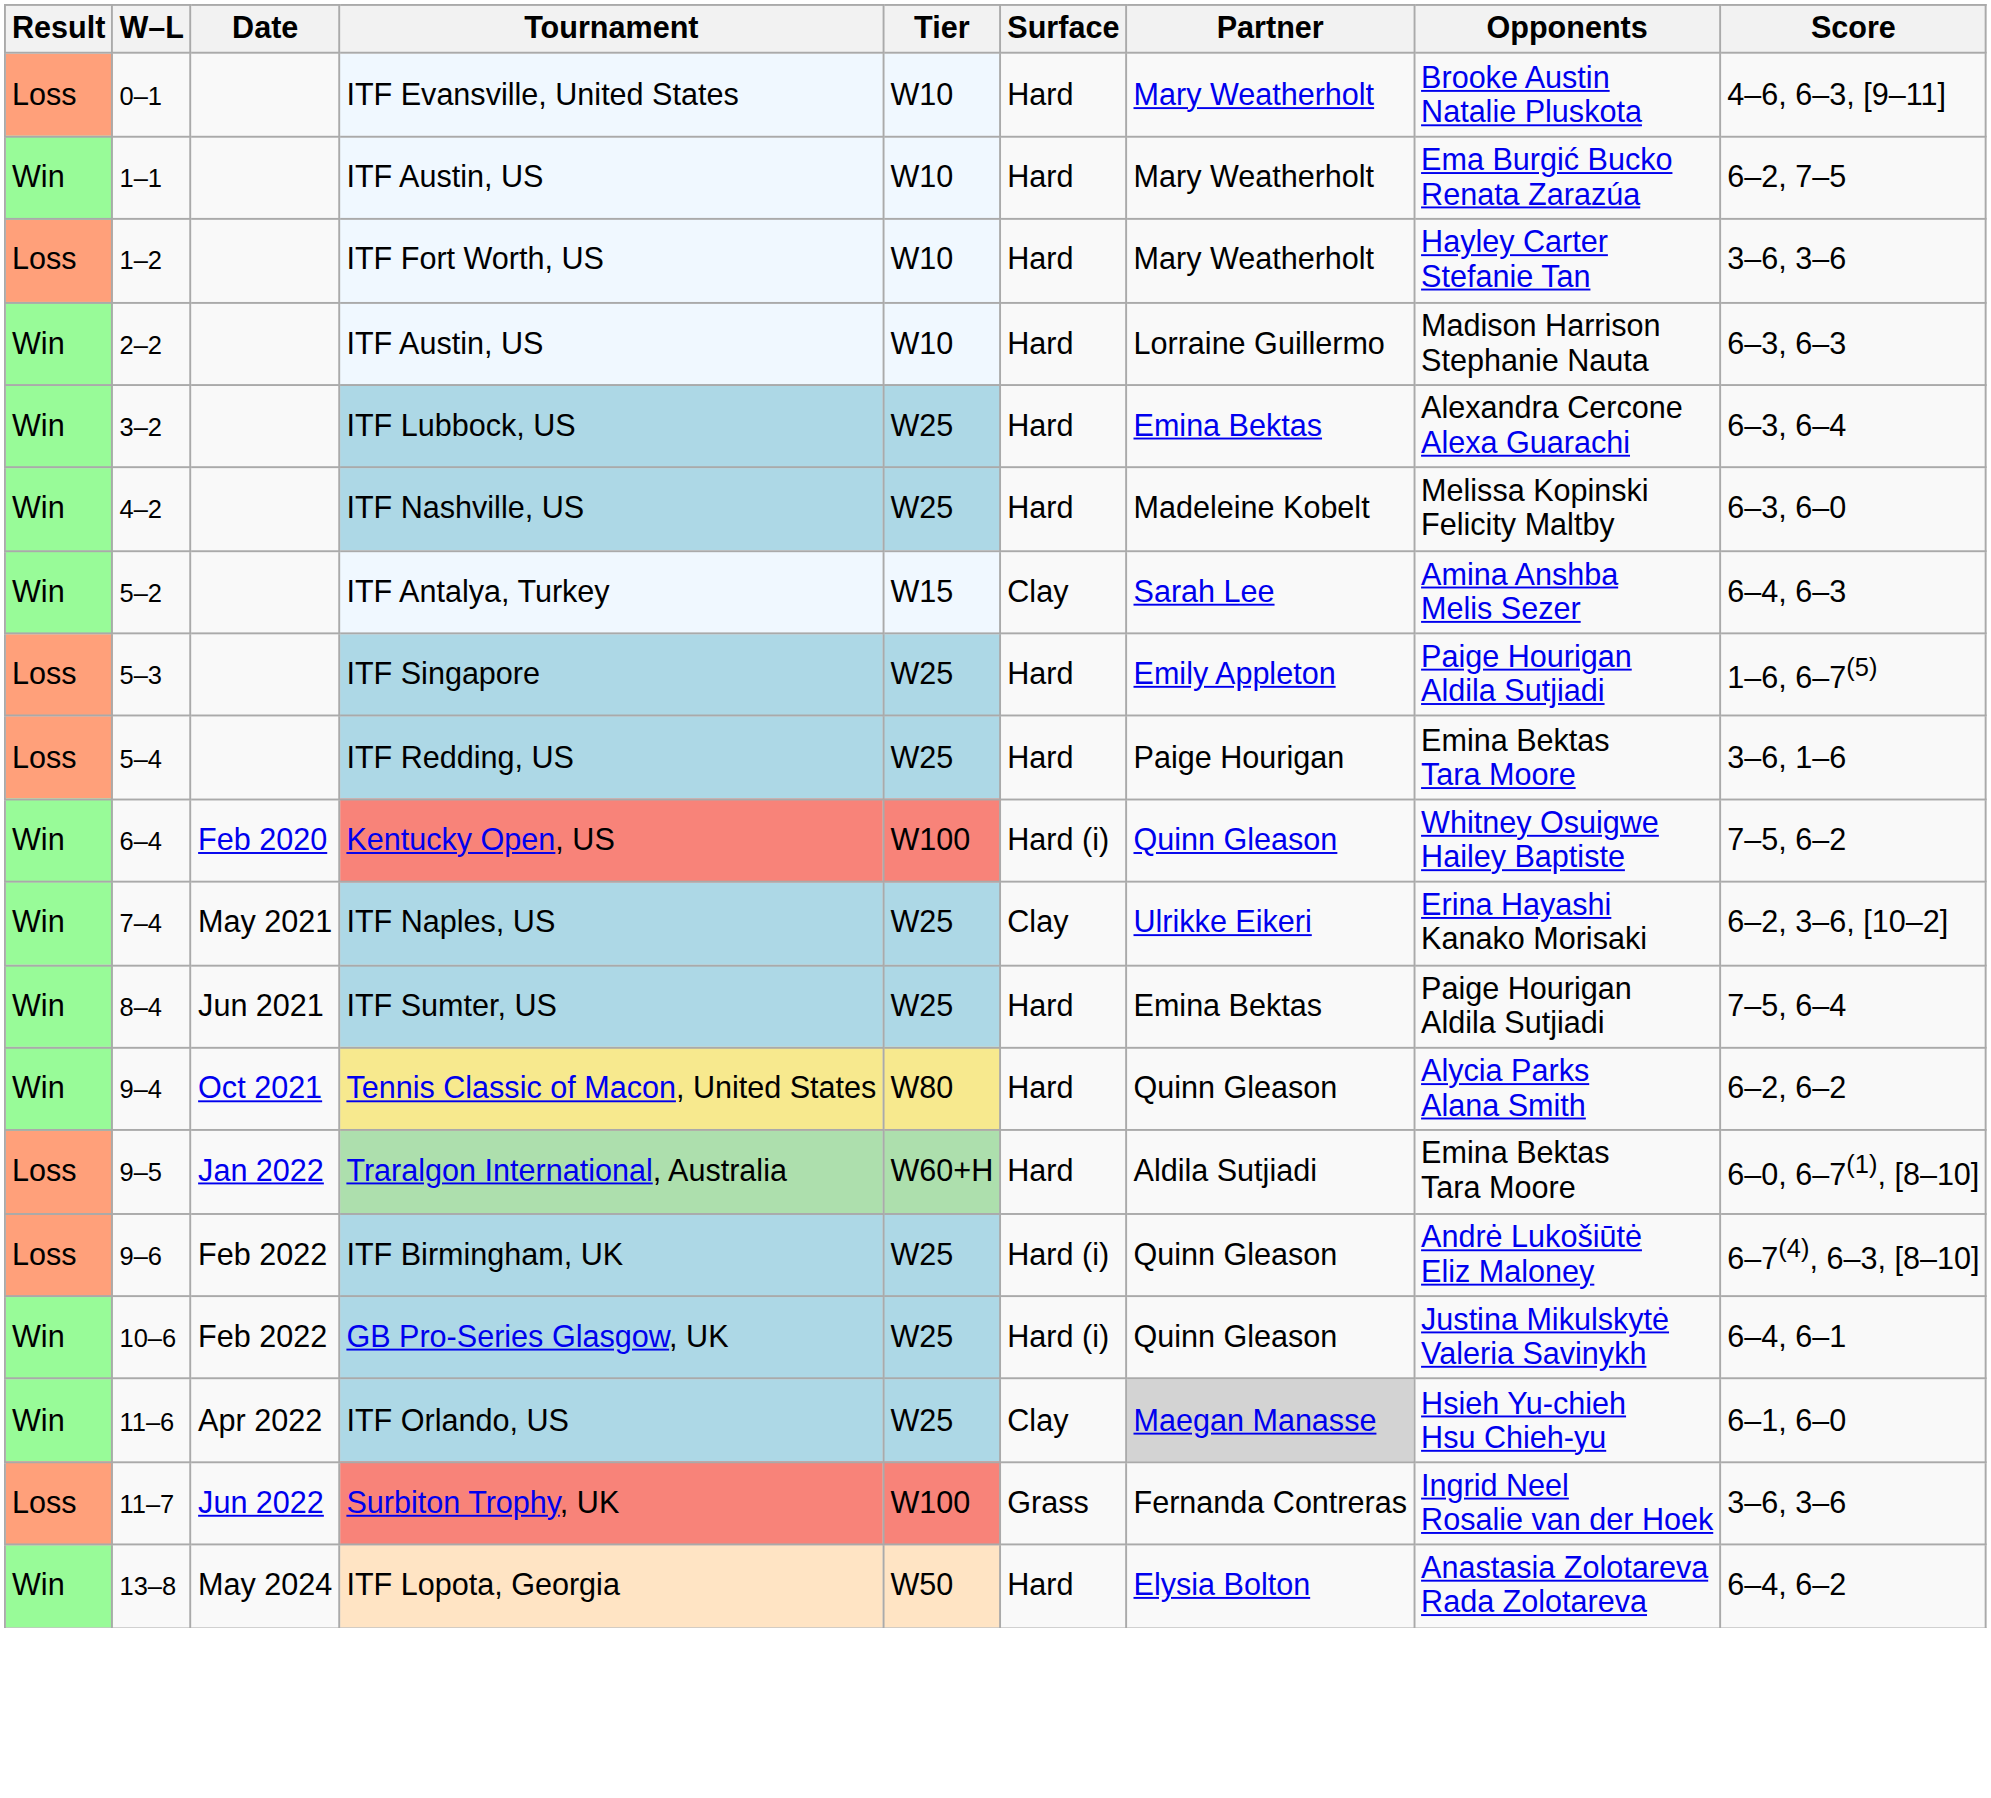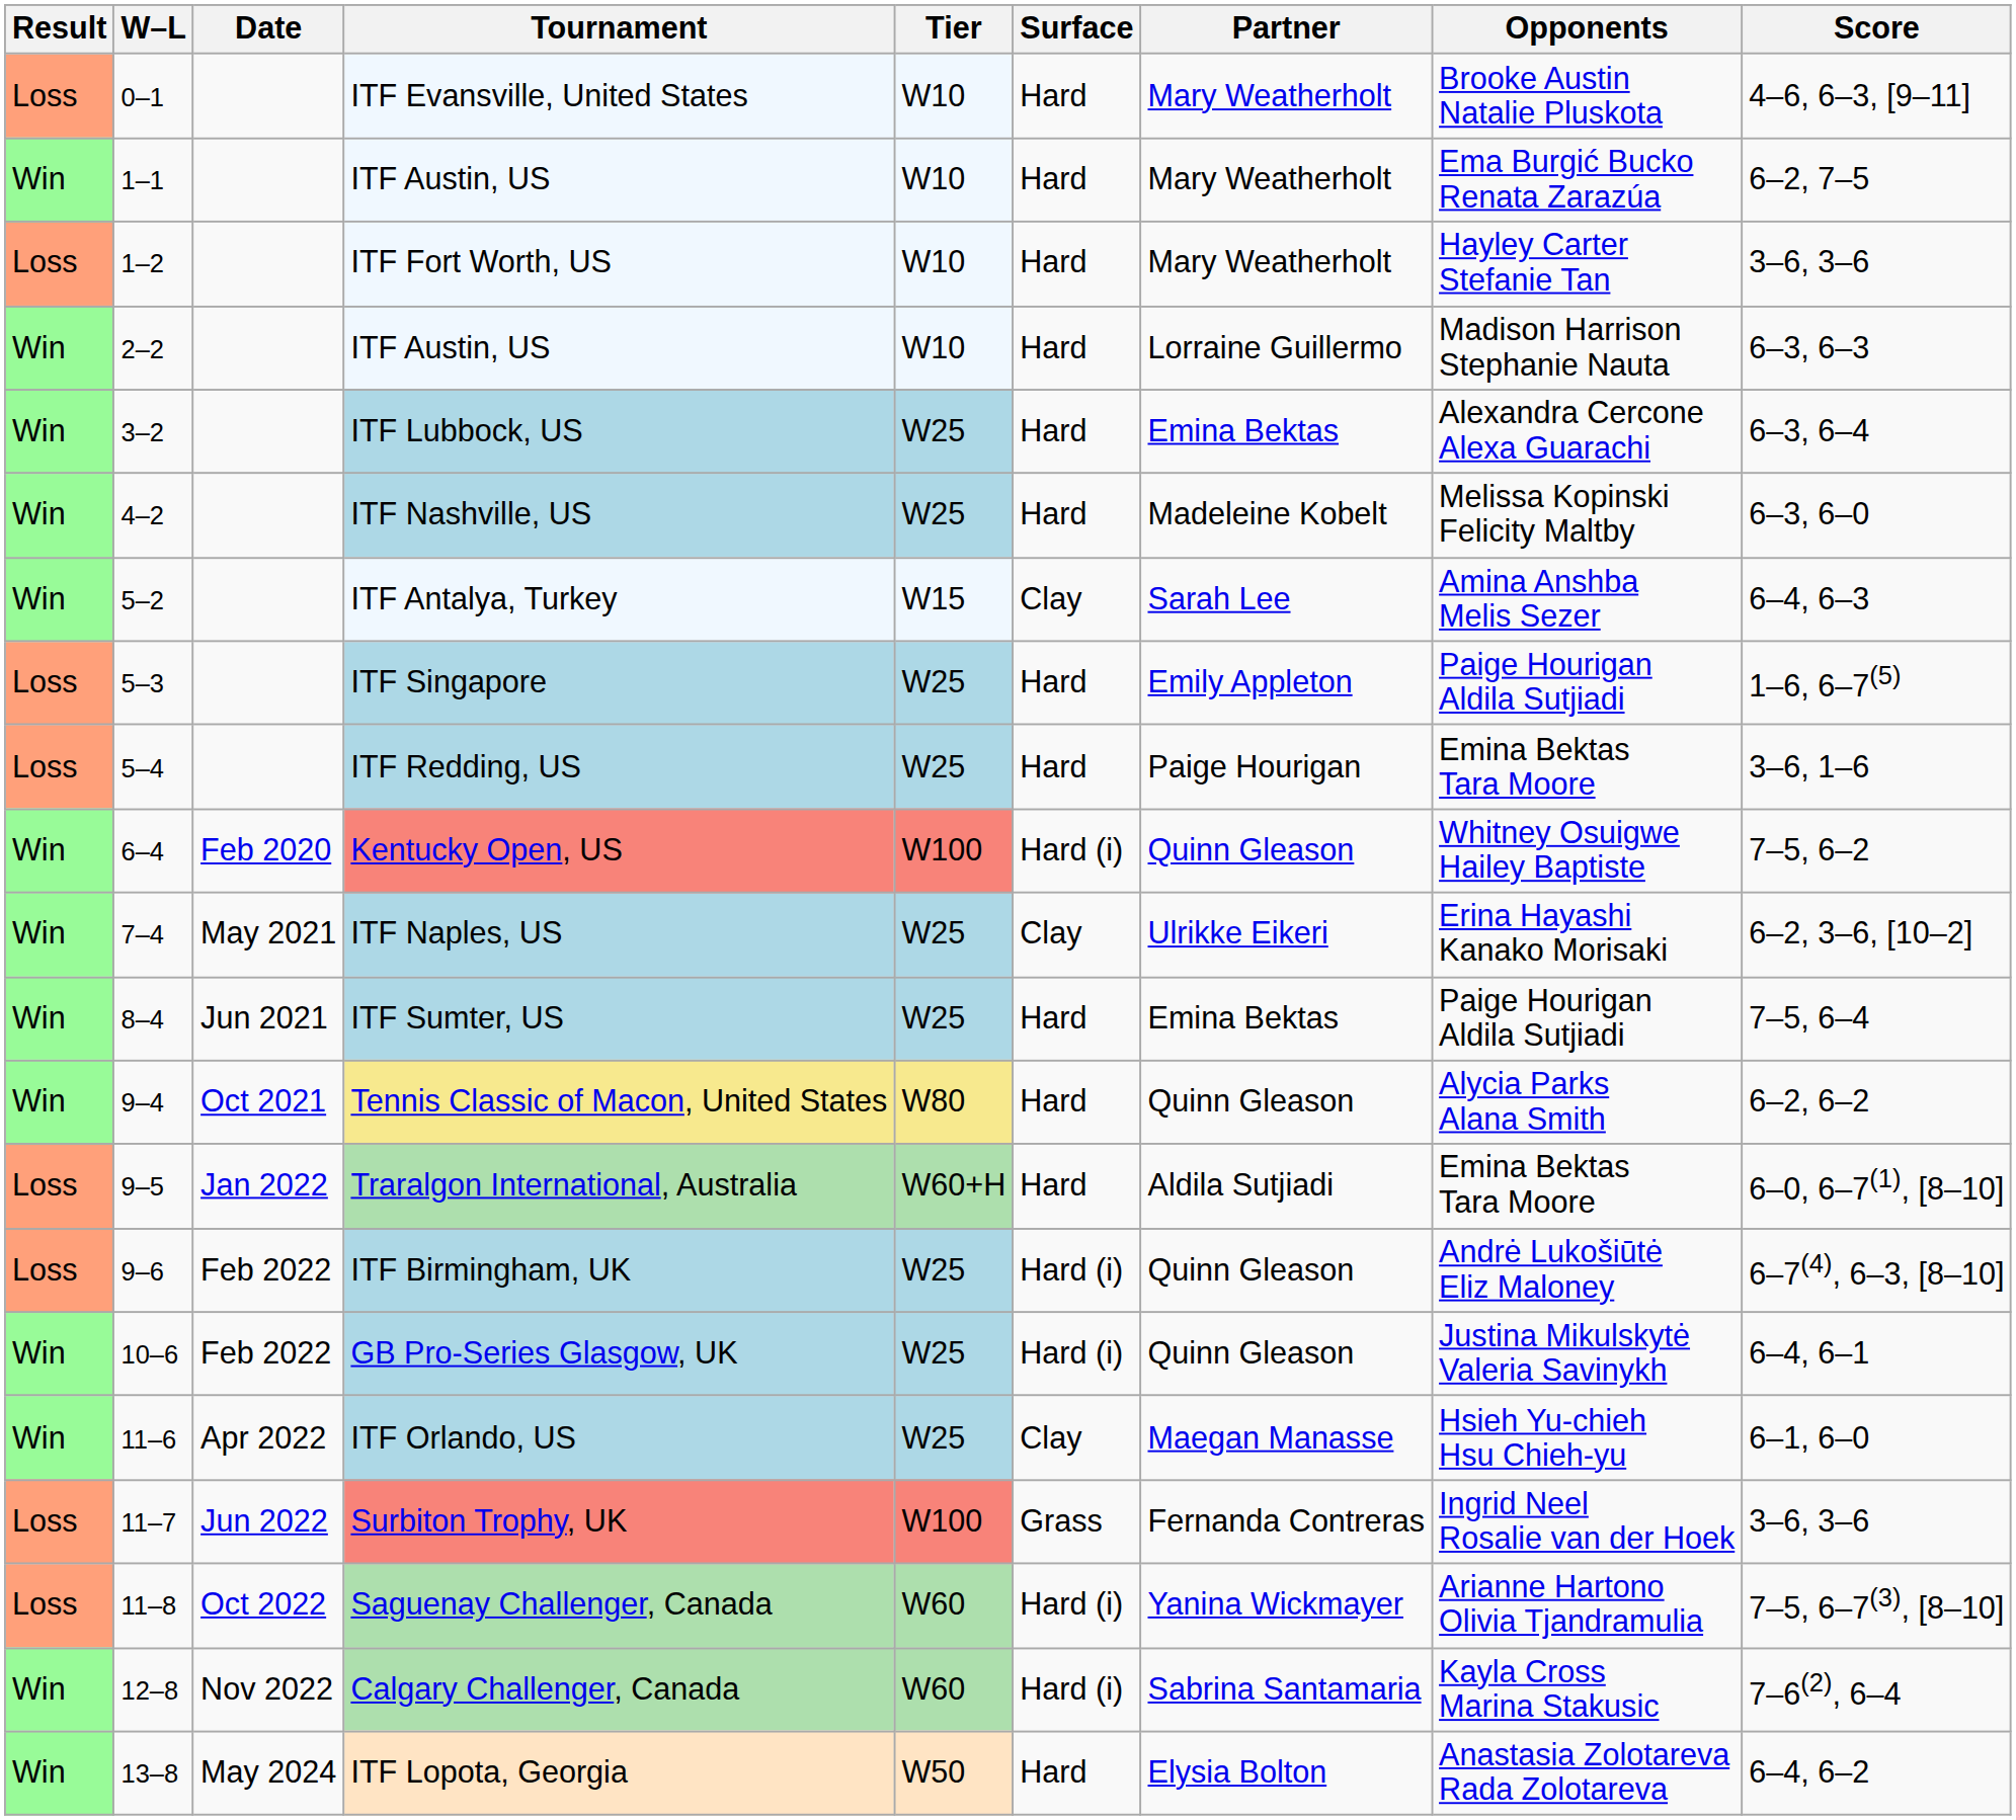ITF Orlando, US | Partner: lightgrey background -> no background
+ row: Loss | 11–8 | Oct 2022 | Saguenay Challenger, Canada | W60 | Hard (i) | Yanina Wickmayer | Arianne Hartono Olivia Tjandramulia | 7–5, 6–7(3), [8–10]
+ row: Win | 12–8 | Nov 2022 | Calgary Challenger, Canada | W60 | Hard (i) | Sabrina Santamaria | Kayla Cross Marina Stakusic | 7–6(2), 6–4
